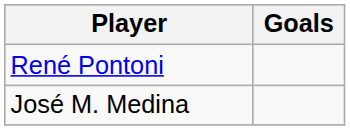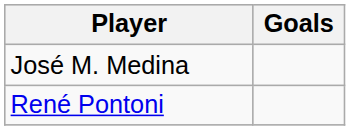rows swapped: René Pontoni <-> José M. Medina
